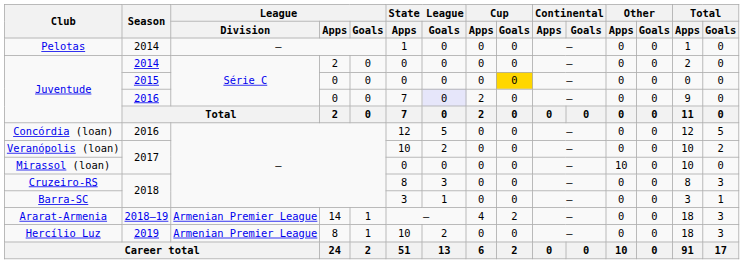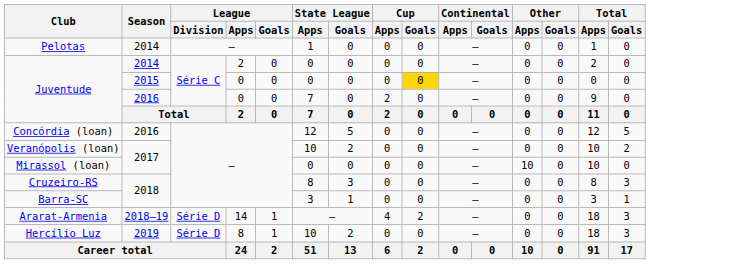Juventude / 2016 | State League / Goals: lavender background -> no background
Ararat-Armenia | League / Division: Armenian Premier League -> Série D
Hercílio Luz | League / Division: Armenian Premier League -> Série D
